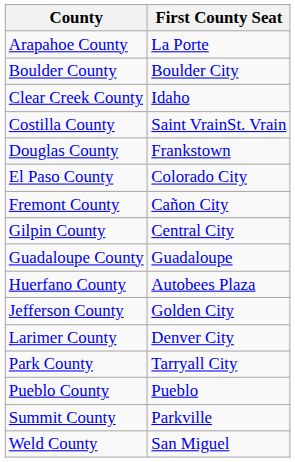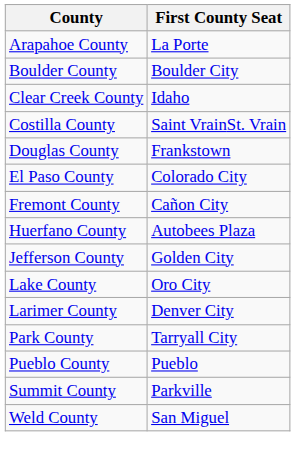- row: Gilpin County | Central City
- row: Guadaloupe County | Guadaloupe
+ row: Lake County | Oro City
